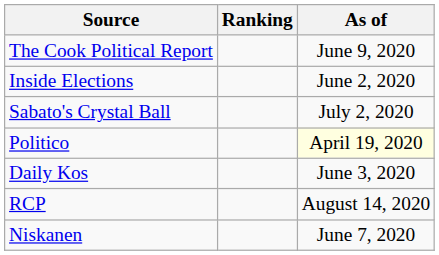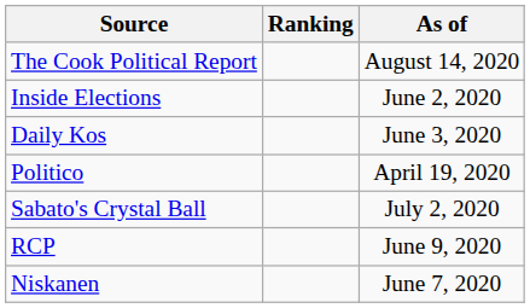The Cook Political Report | As of: June 9, 2020 -> August 14, 2020
rows swapped: Sabato's Crystal Ball <-> Daily Kos
Politico | As of: lightyellow background -> no background
RCP | As of: August 14, 2020 -> June 9, 2020
